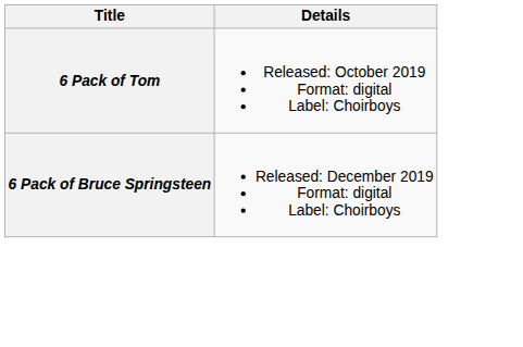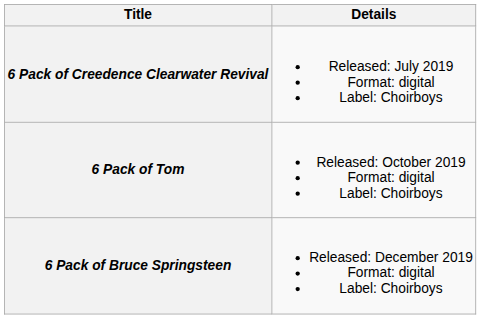+ row: 6 Pack of Creedence Clearwater Revival | Released: July 2019 Format: digital Label: Choirboys
